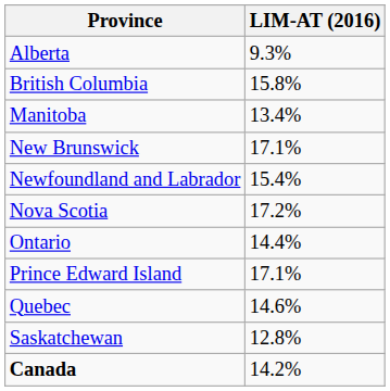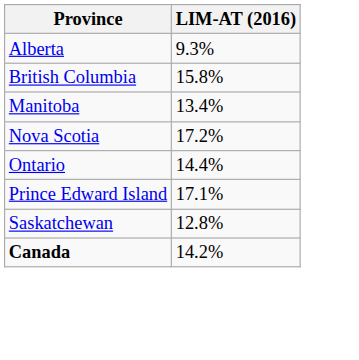- row: New Brunswick | 17.1%
- row: Newfoundland and Labrador | 15.4%
- row: Quebec | 14.6%
